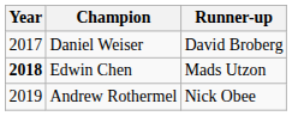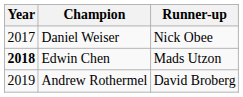Daniel Weiser | Runner-up: David Broberg -> Nick Obee
Andrew Rothermel | Runner-up: Nick Obee -> David Broberg
